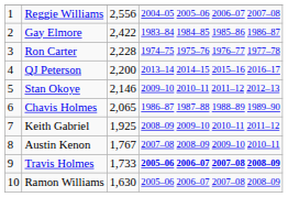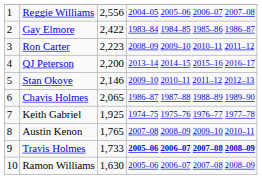Ron Carter | column 3: 2,228 -> 2,223
Ron Carter | column 4: 1974–75 1975–76 1976–77 1977–78 -> 2008–09 2009–10 2010–11 2011–12
Keith Gabriel | column 4: 2008–09 2009–10 2010–11 2011–12 -> 1974–75 1975–76 1976–77 1977–78
Austin Kenon | column 3: 1,767 -> 1,765
